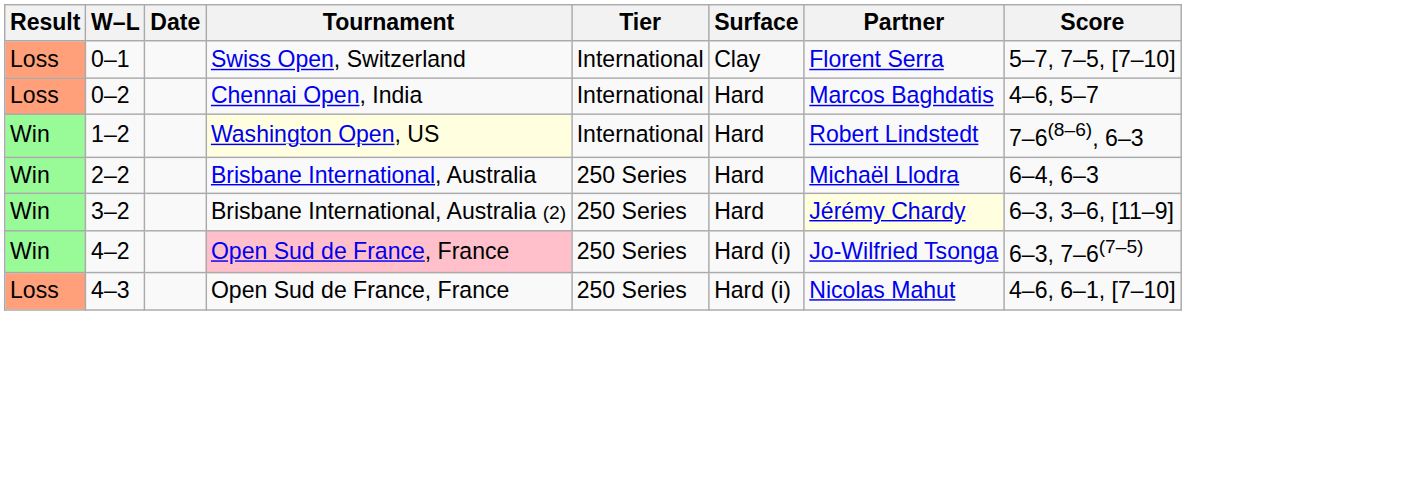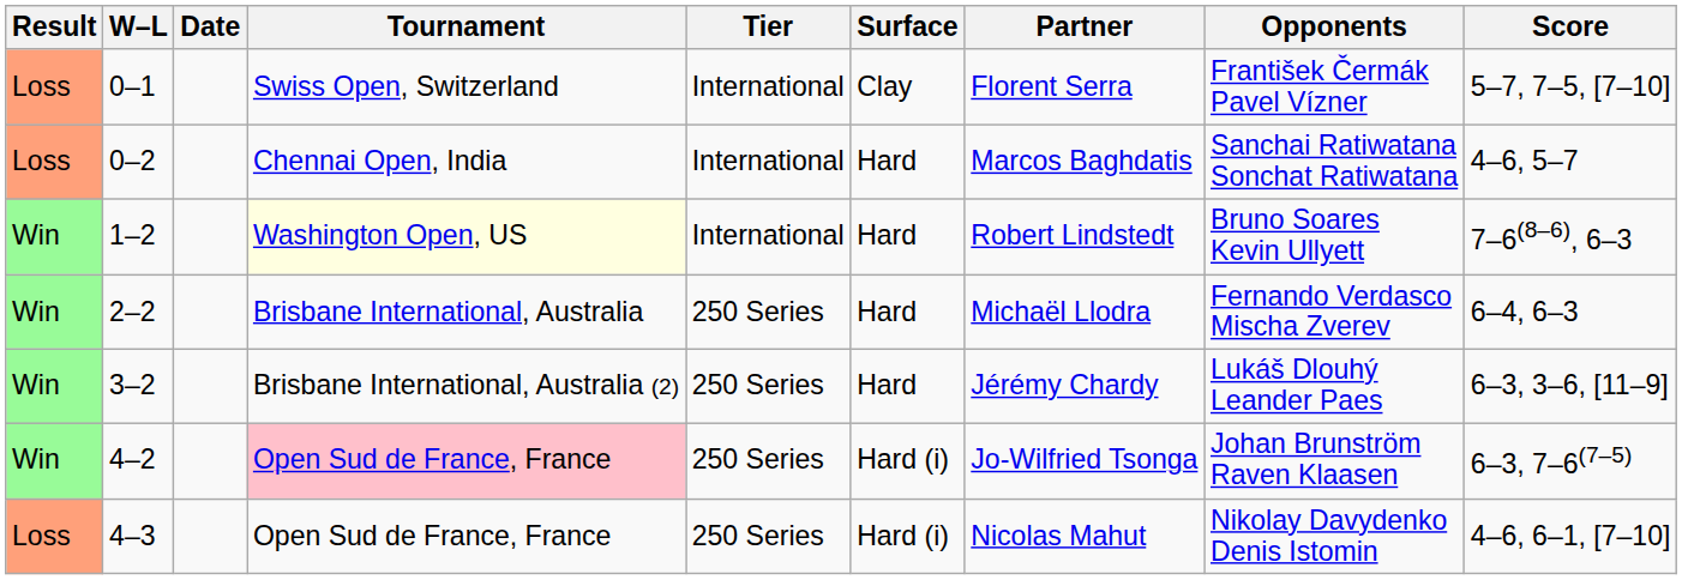+ column: Opponents | František Čermák Pavel Vízner | Sanchai Ratiwatana Sonchat Ratiwatana | Bruno Soares Kevin Ullyett | Fernando Verdasco Mischa Zverev | Lukáš Dlouhý Leander Paes | Johan Brunström Raven Klaasen | Nikolay Davydenko Denis Istomin
3–2 | Partner: lightyellow background -> no background
